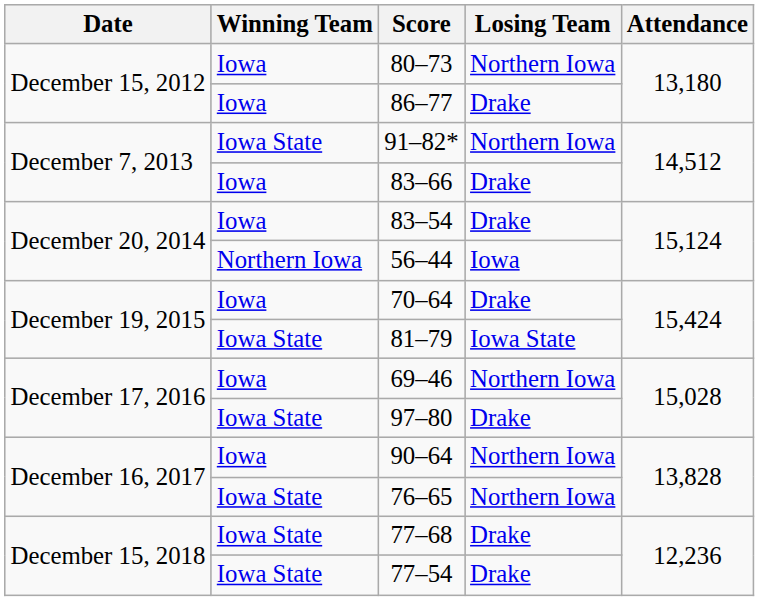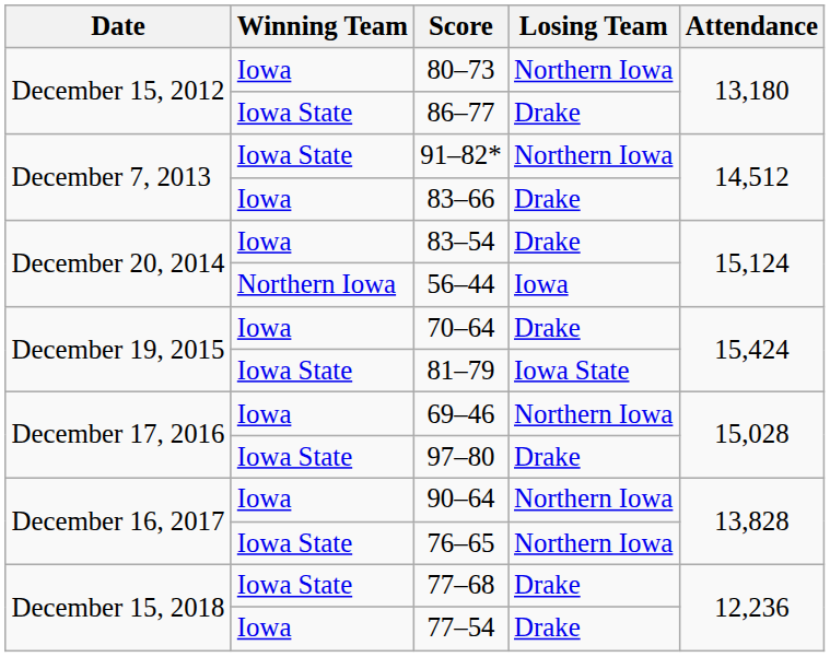86–77 | Winning Team: Iowa -> Iowa State
77–54 | Winning Team: Iowa State -> Iowa
